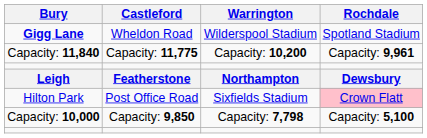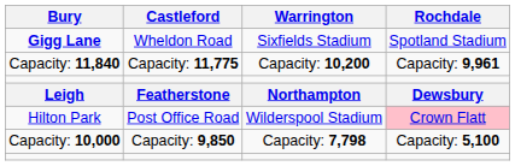Gigg Lane | Warrington: Wilderspool Stadium -> Sixfields Stadium
Hilton Park | Warrington: Sixfields Stadium -> Wilderspool Stadium
